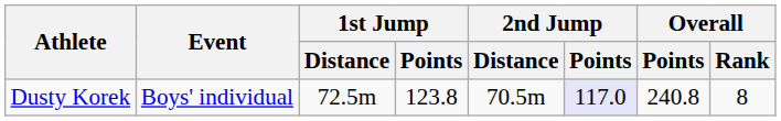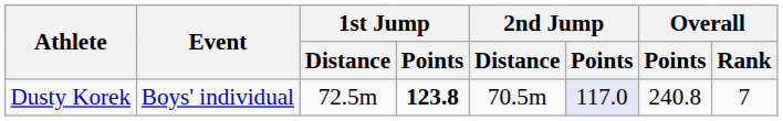Dusty Korek | 1st Jump / Points: normal -> bold
Dusty Korek | Overall / Rank: 8 -> 7
